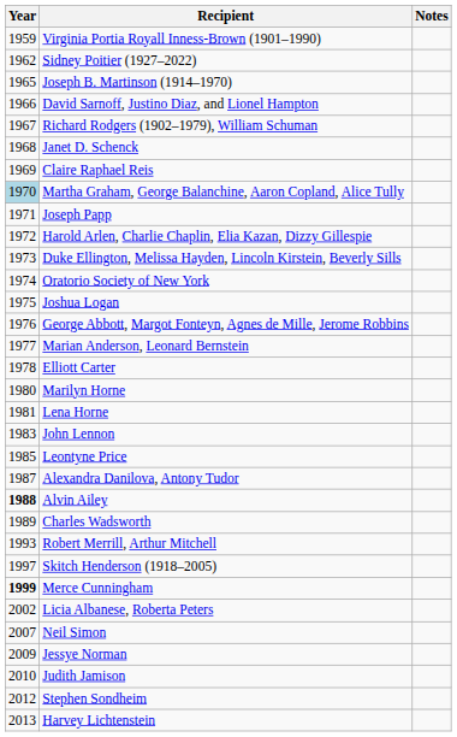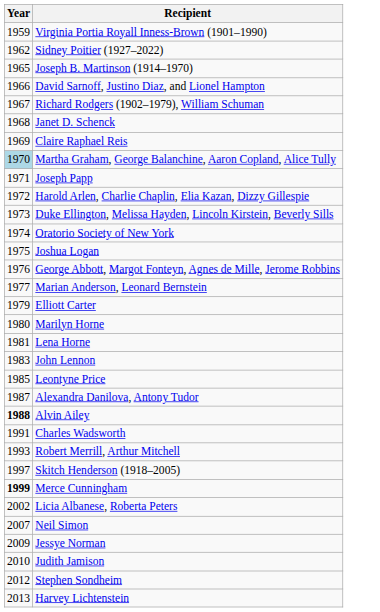- column: Notes
Elliott Carter | Year: 1978 -> 1979
Charles Wadsworth | Year: 1989 -> 1991
